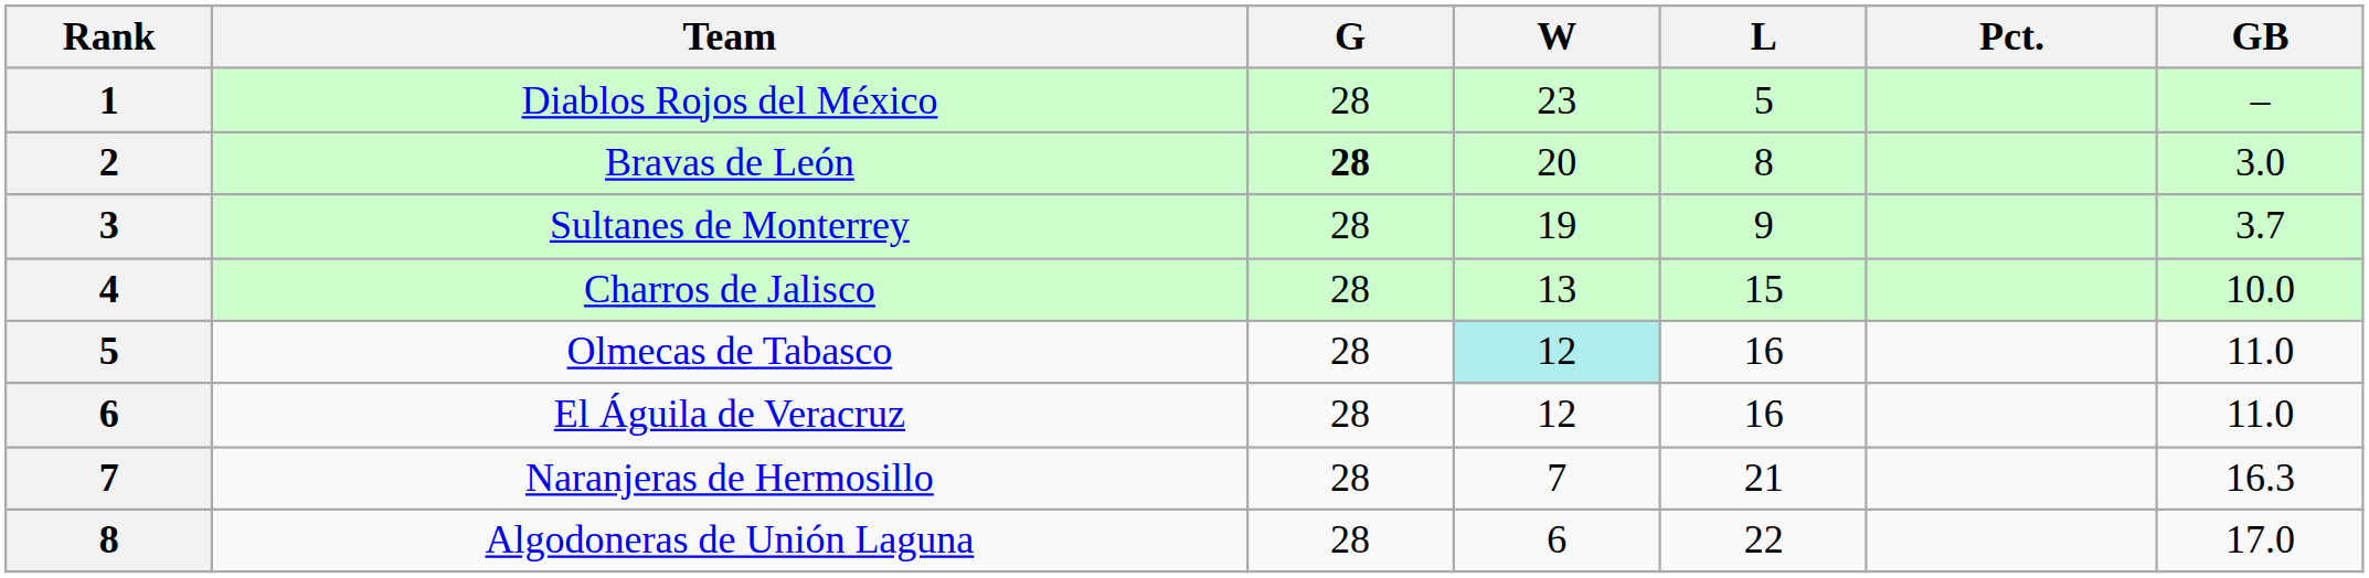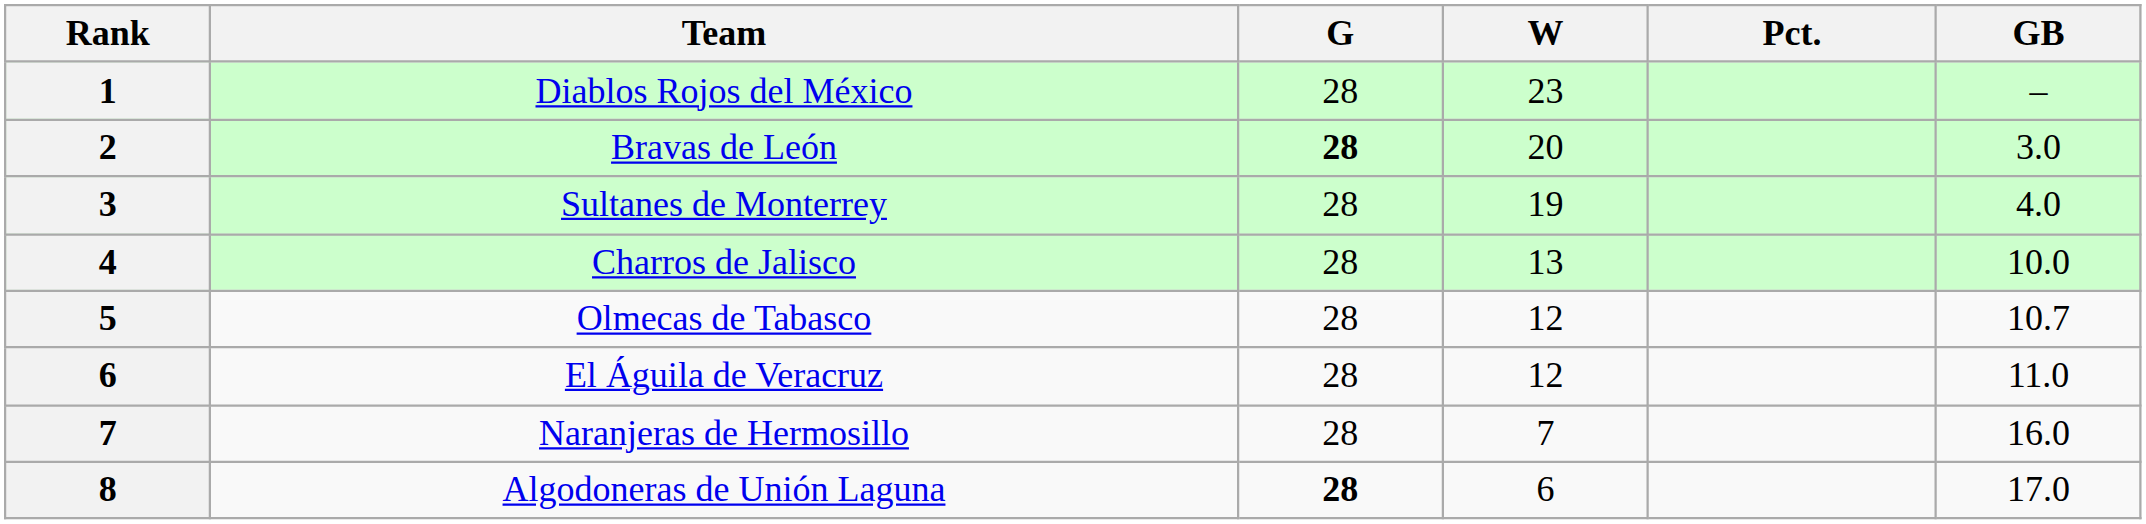- column: L | 5 | 8 | 9 | 15 | 16 | 16 | 21 | 22
Sultanes de Monterrey | GB: 3.7 -> 4.0
Olmecas de Tabasco | W: paleturquoise background -> no background
Olmecas de Tabasco | GB: 11.0 -> 10.7
Naranjeras de Hermosillo | GB: 16.3 -> 16.0
Algodoneras de Unión Laguna | G: normal -> bold
